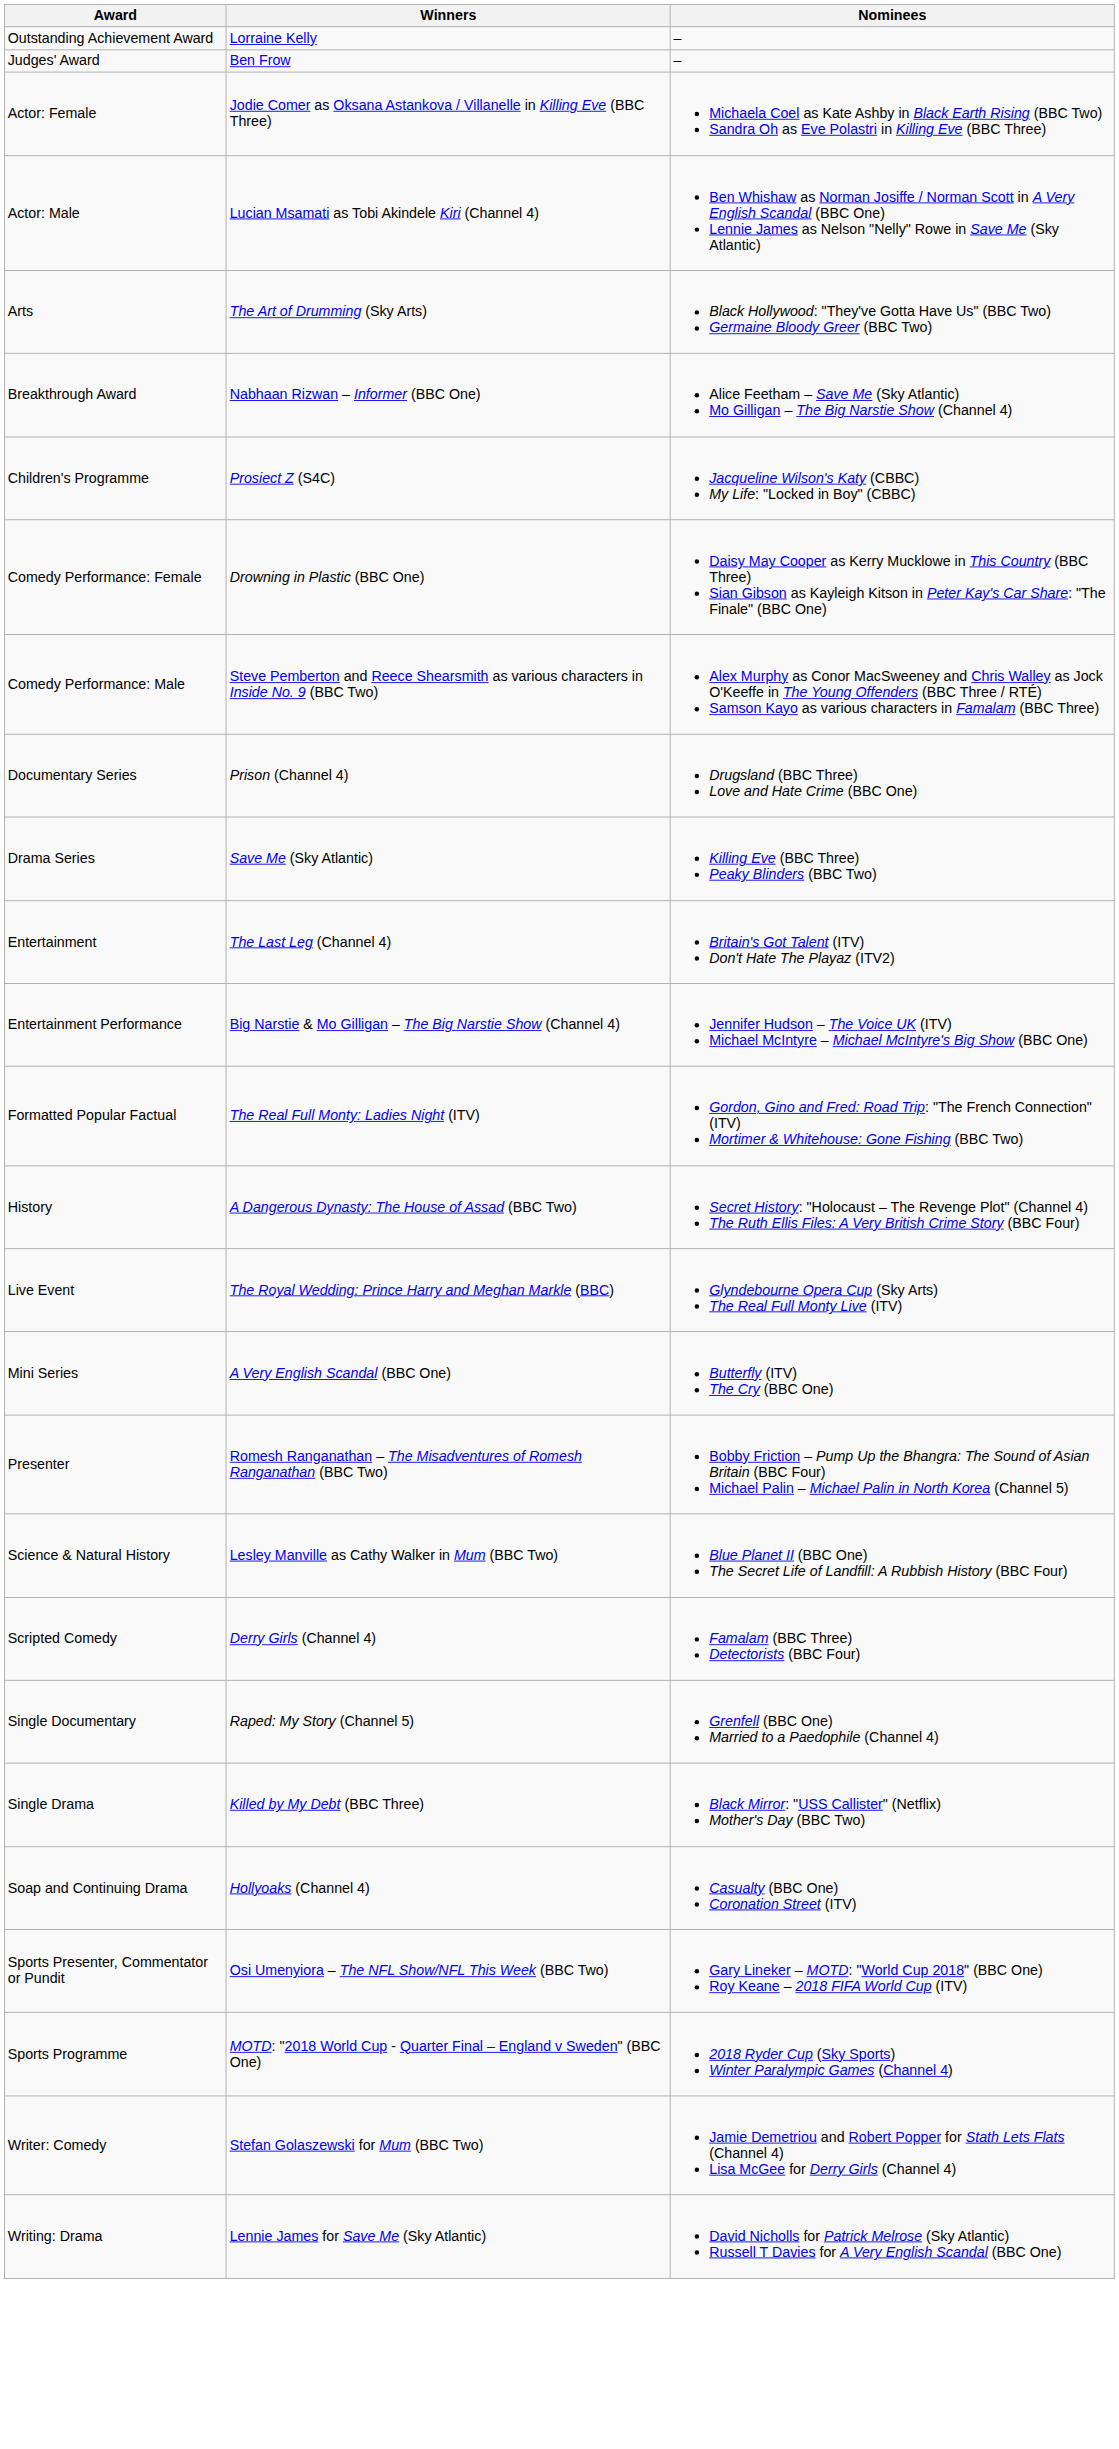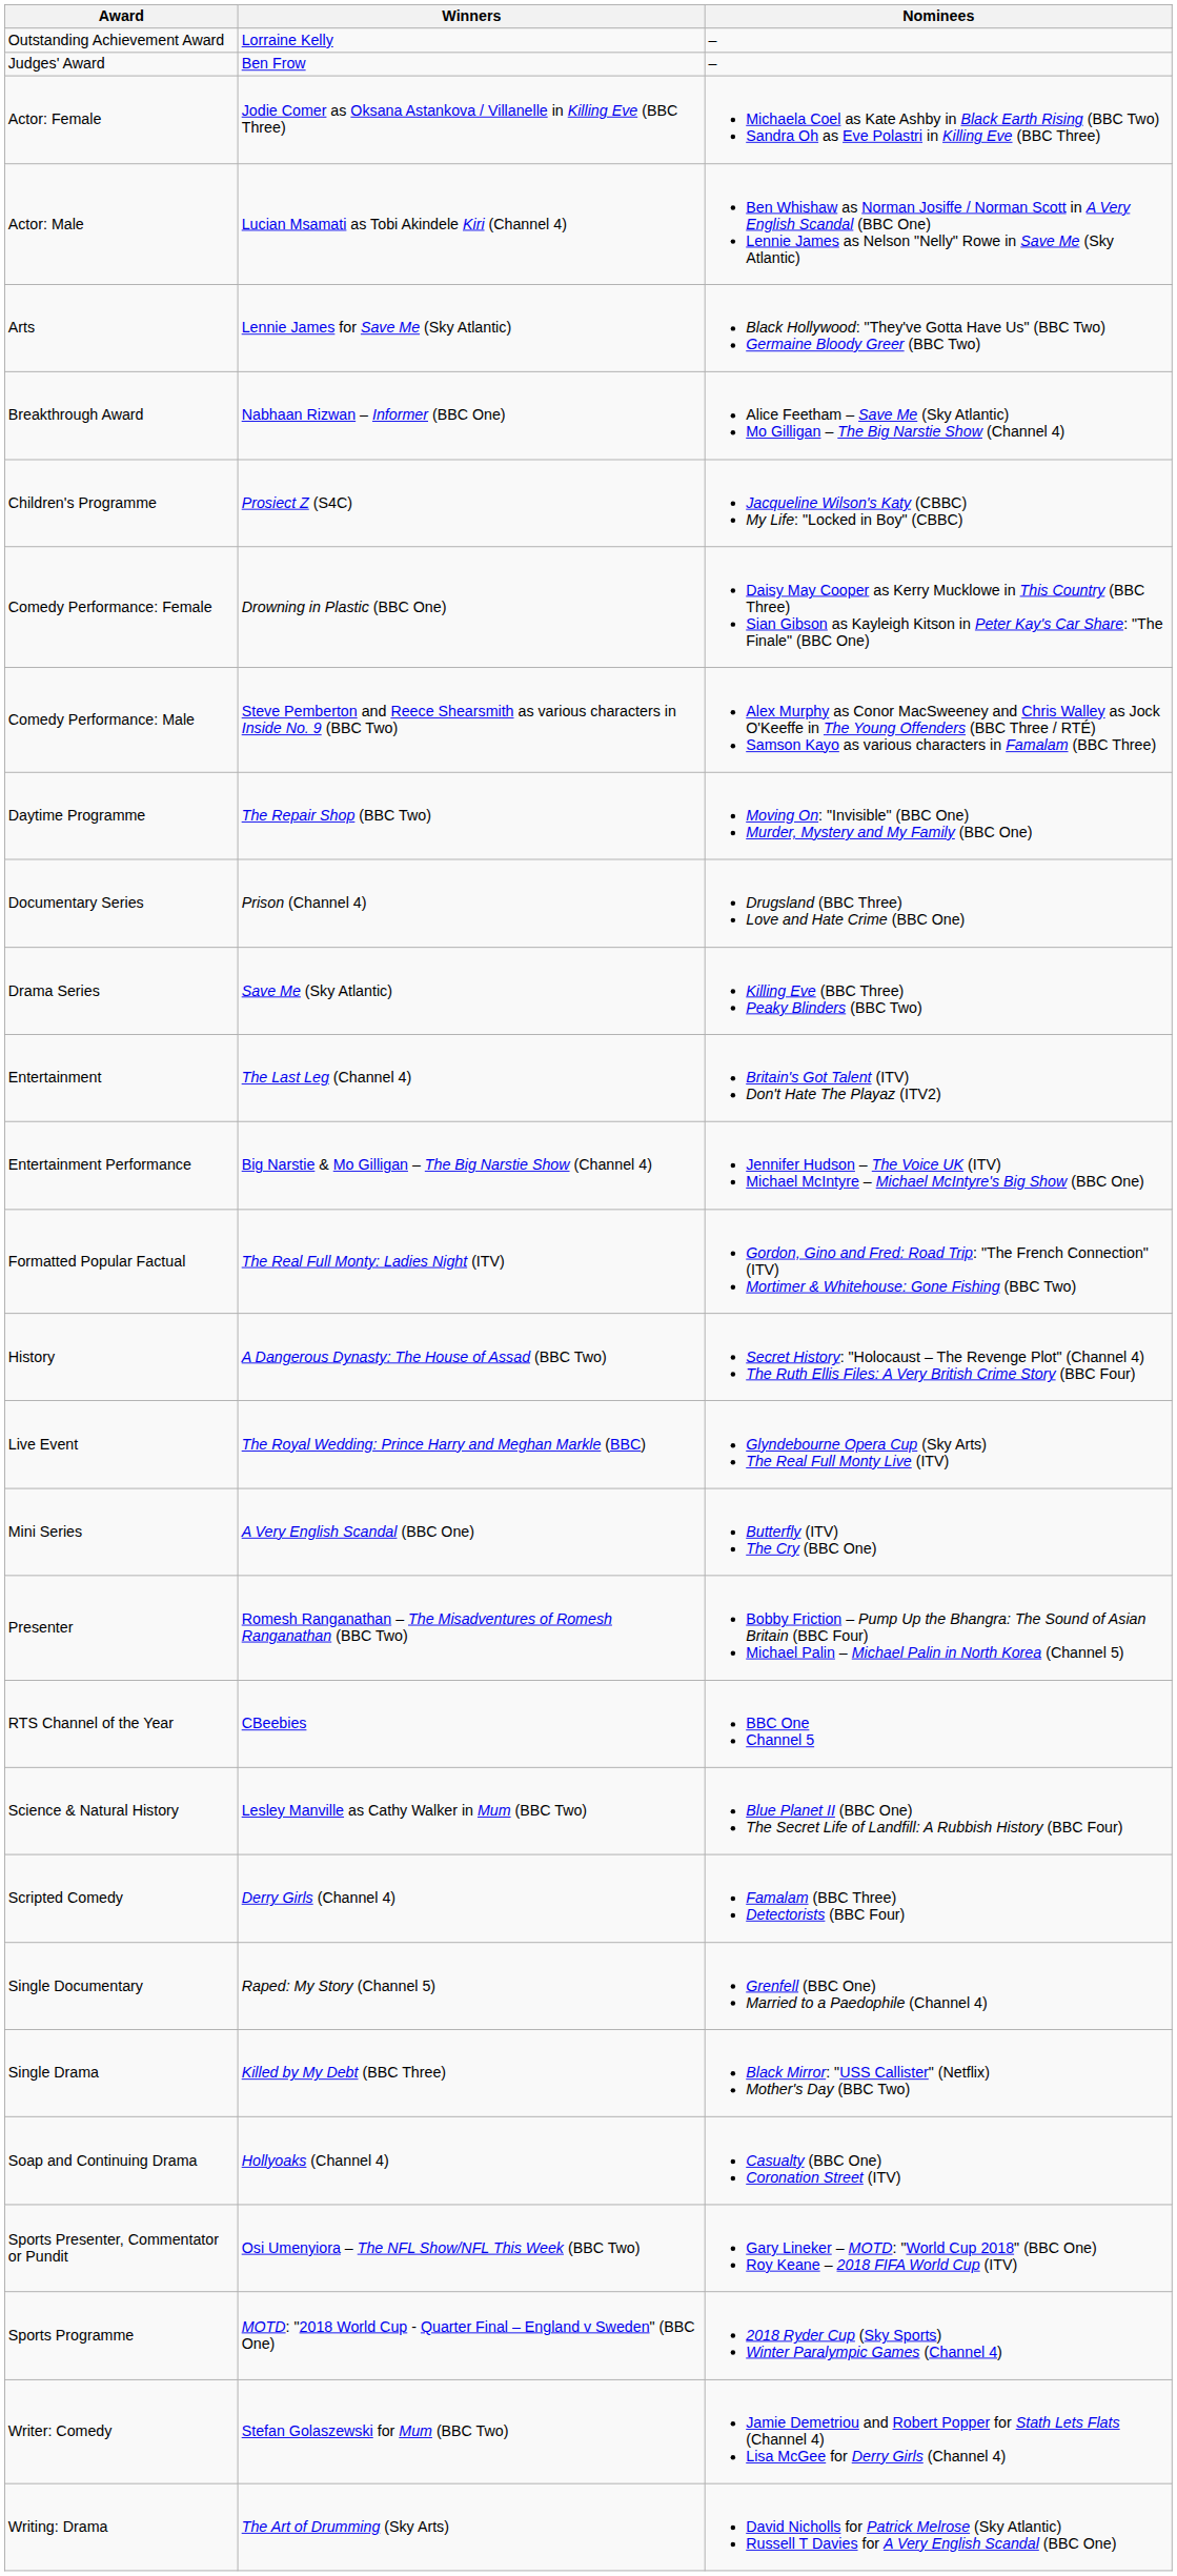Arts | Winners: The Art of Drumming (Sky Arts) -> Lennie James for Save Me (Sky Atlantic)
+ row: Daytime Programme | The Repair Shop (BBC Two) | Moving On: "Invisible" (BBC One) Murder, Mystery and My Family (BBC One)
+ row: RTS Channel of the Year | CBeebies | BBC One Channel 5
Writing: Drama | Winners: Lennie James for Save Me (Sky Atlantic) -> The Art of Drumming (Sky Arts)
